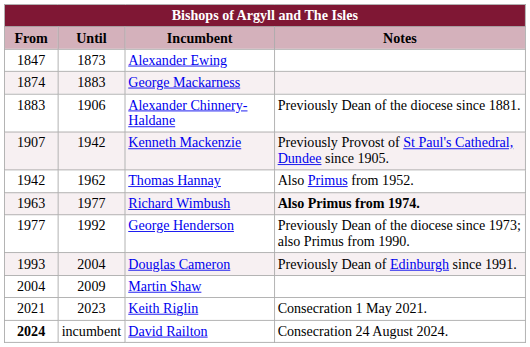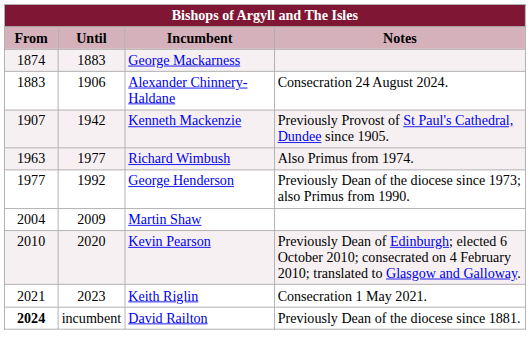- row: 1847 | 1873 | Alexander Ewing
Alexander Chinnery-Haldane | Notes: Previously Dean of the diocese since 1881. -> Consecration 24 August 2024.
- row: 1942 | 1962 | Thomas Hannay | Also Primus from 1952.
Richard Wimbush | Notes: bold -> normal
- row: 1993 | 2004 | Douglas Cameron | Previously Dean of Edinburgh since 1991.
+ row: 2010 | 2020 | Kevin Pearson | Previously Dean of Edinburgh; elected 6 October 2010; consecrated on 4 February 2010; translated to Glasgow and Galloway.
David Railton | Notes: Consecration 24 August 2024. -> Previously Dean of the diocese since 1881.
